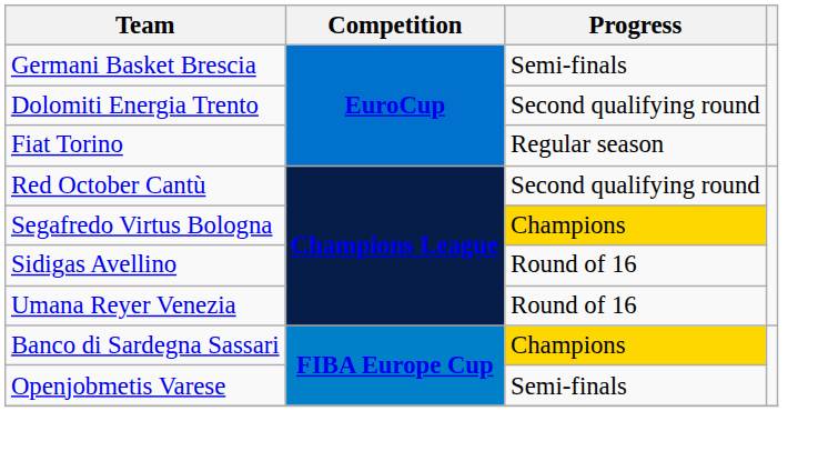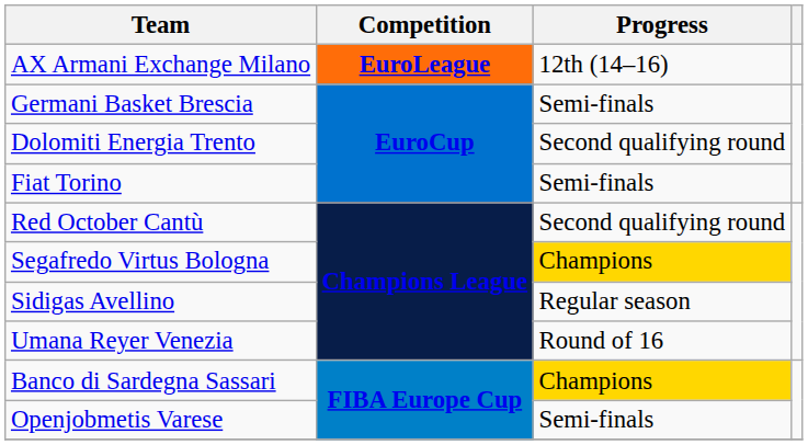+ row: AX Armani Exchange Milano | EuroLeague | 12th (14–16)
Fiat Torino | Progress: Regular season -> Semi-finals
Sidigas Avellino | Progress: Round of 16 -> Regular season
